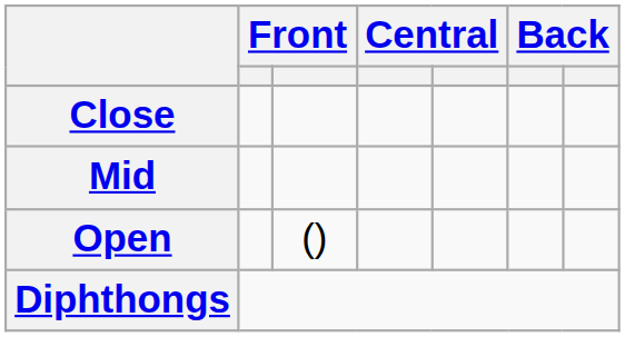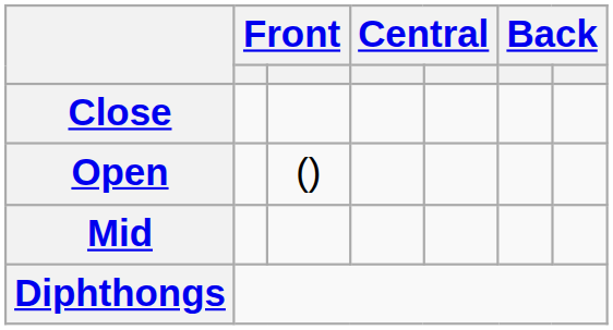rows swapped: Mid <-> Open
